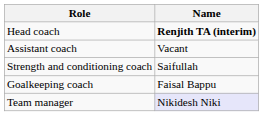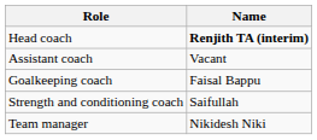rows swapped: Goalkeeping coach <-> Strength and conditioning coach
Team manager | Name: lavender background -> no background
